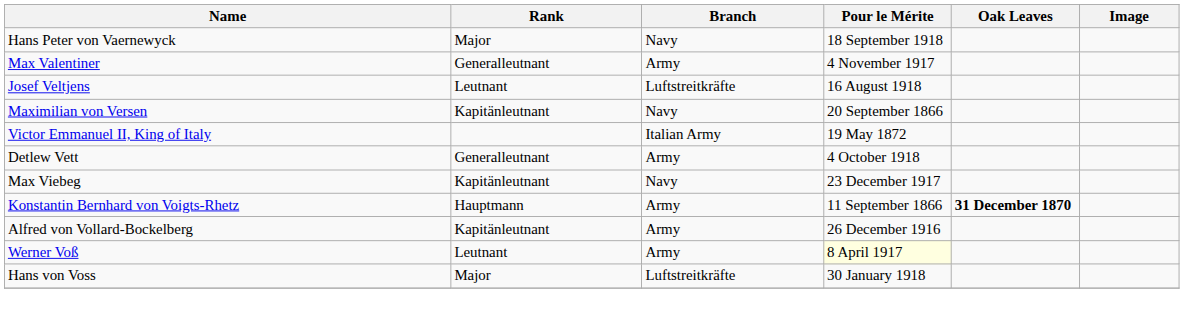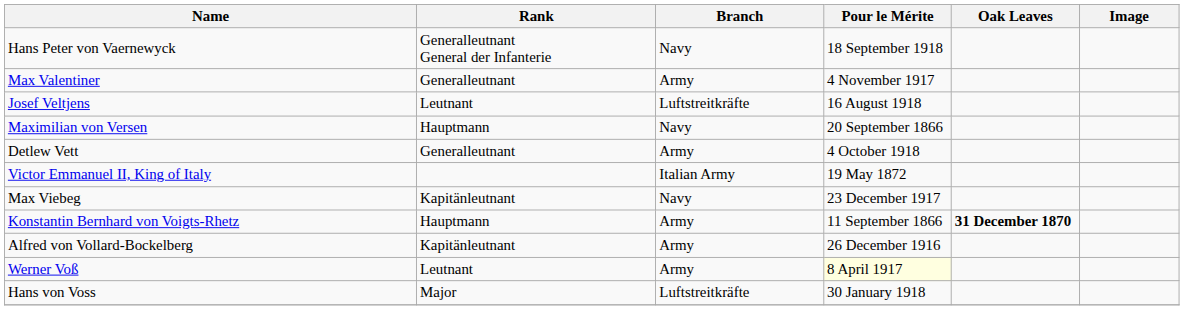Hans Peter von Vaernewyck | Rank: Major -> Generalleutnant General der Infanterie
Maximilian von Versen | Rank: Kapitänleutnant -> Hauptmann
rows swapped: Detlew Vett <-> Victor Emmanuel II, King of Italy
